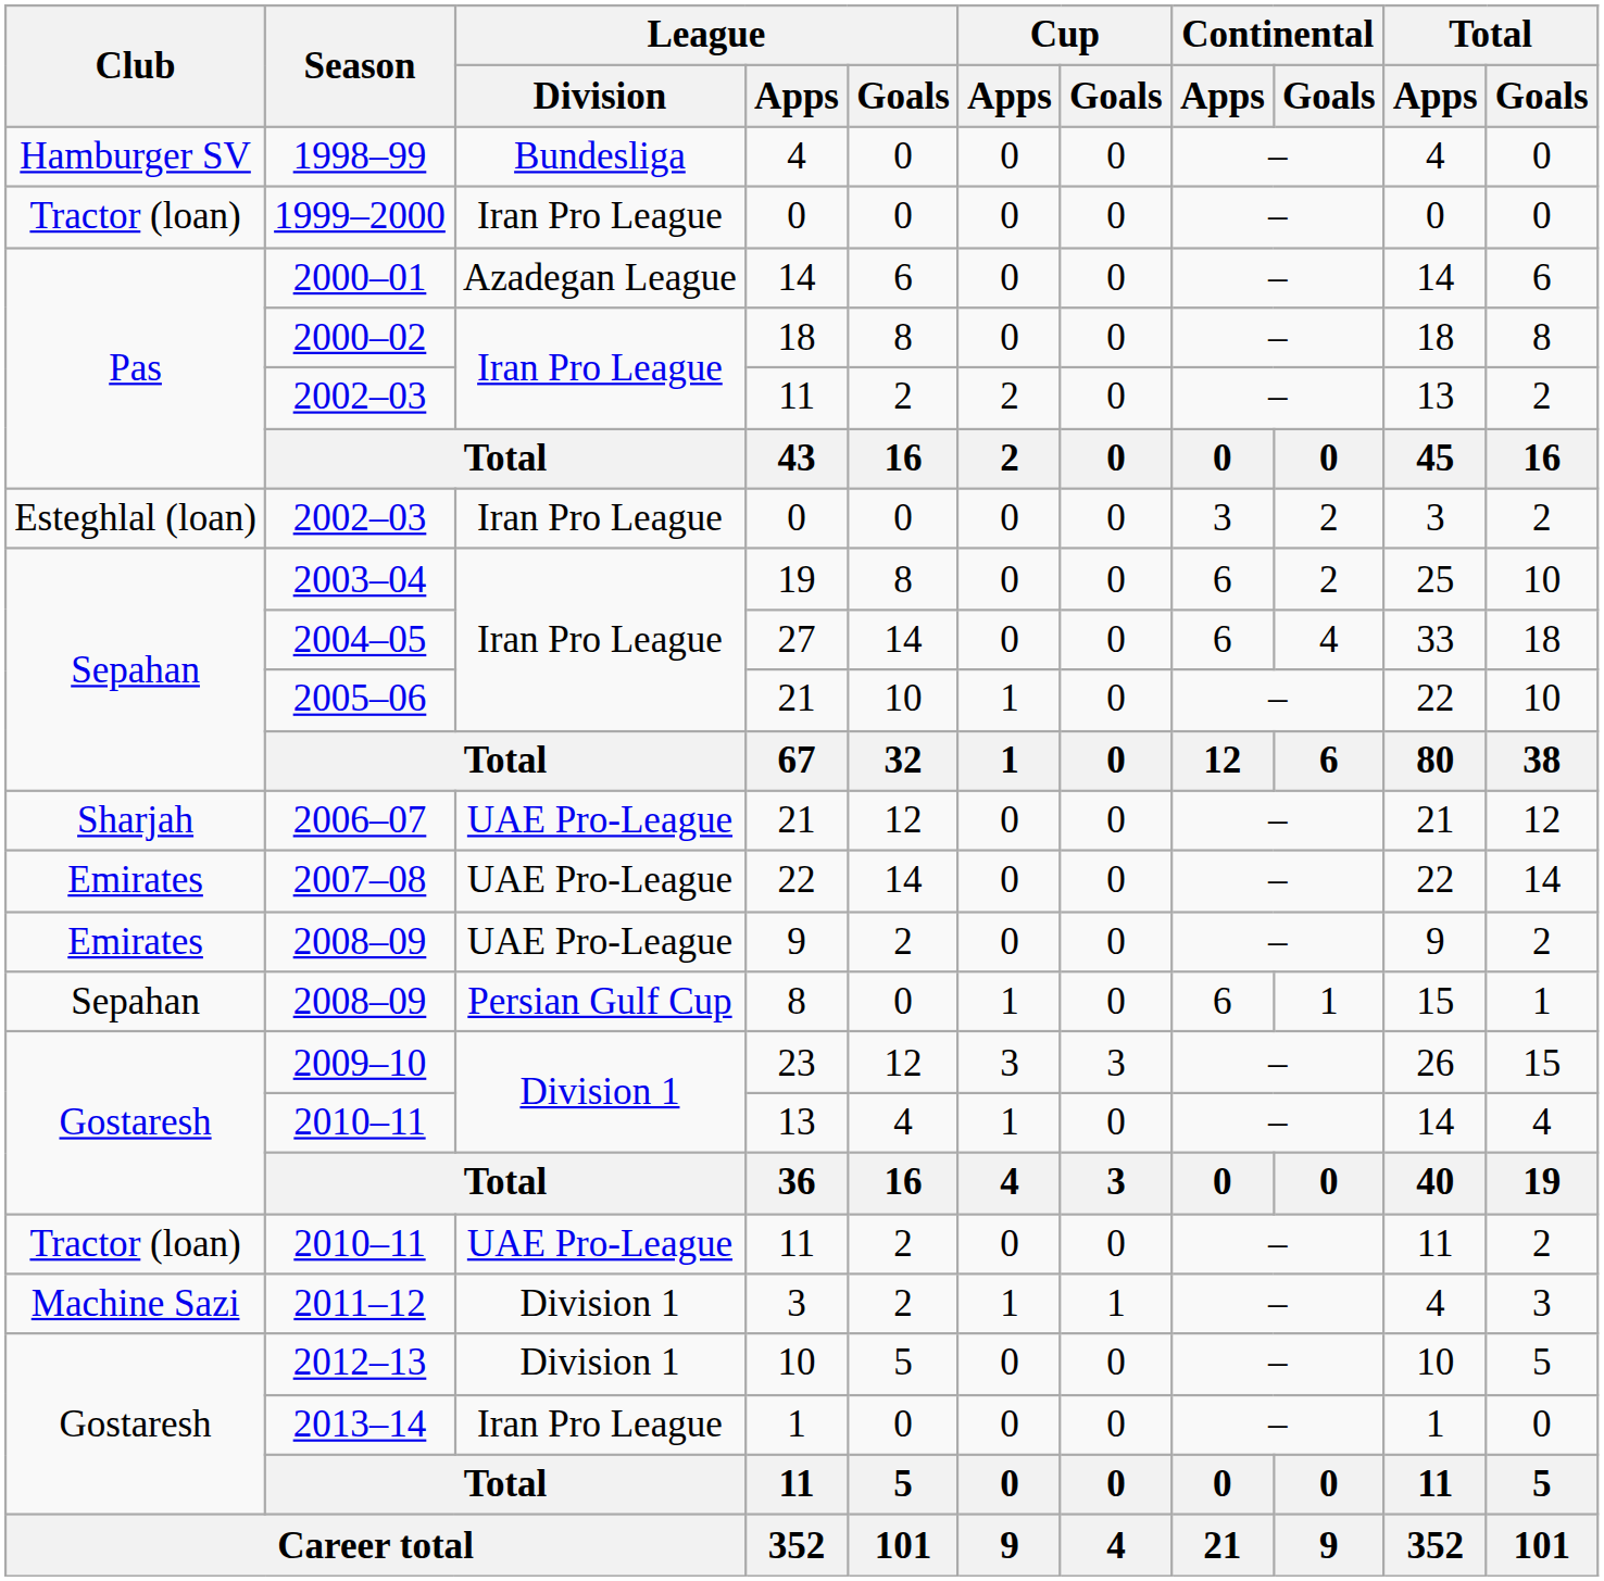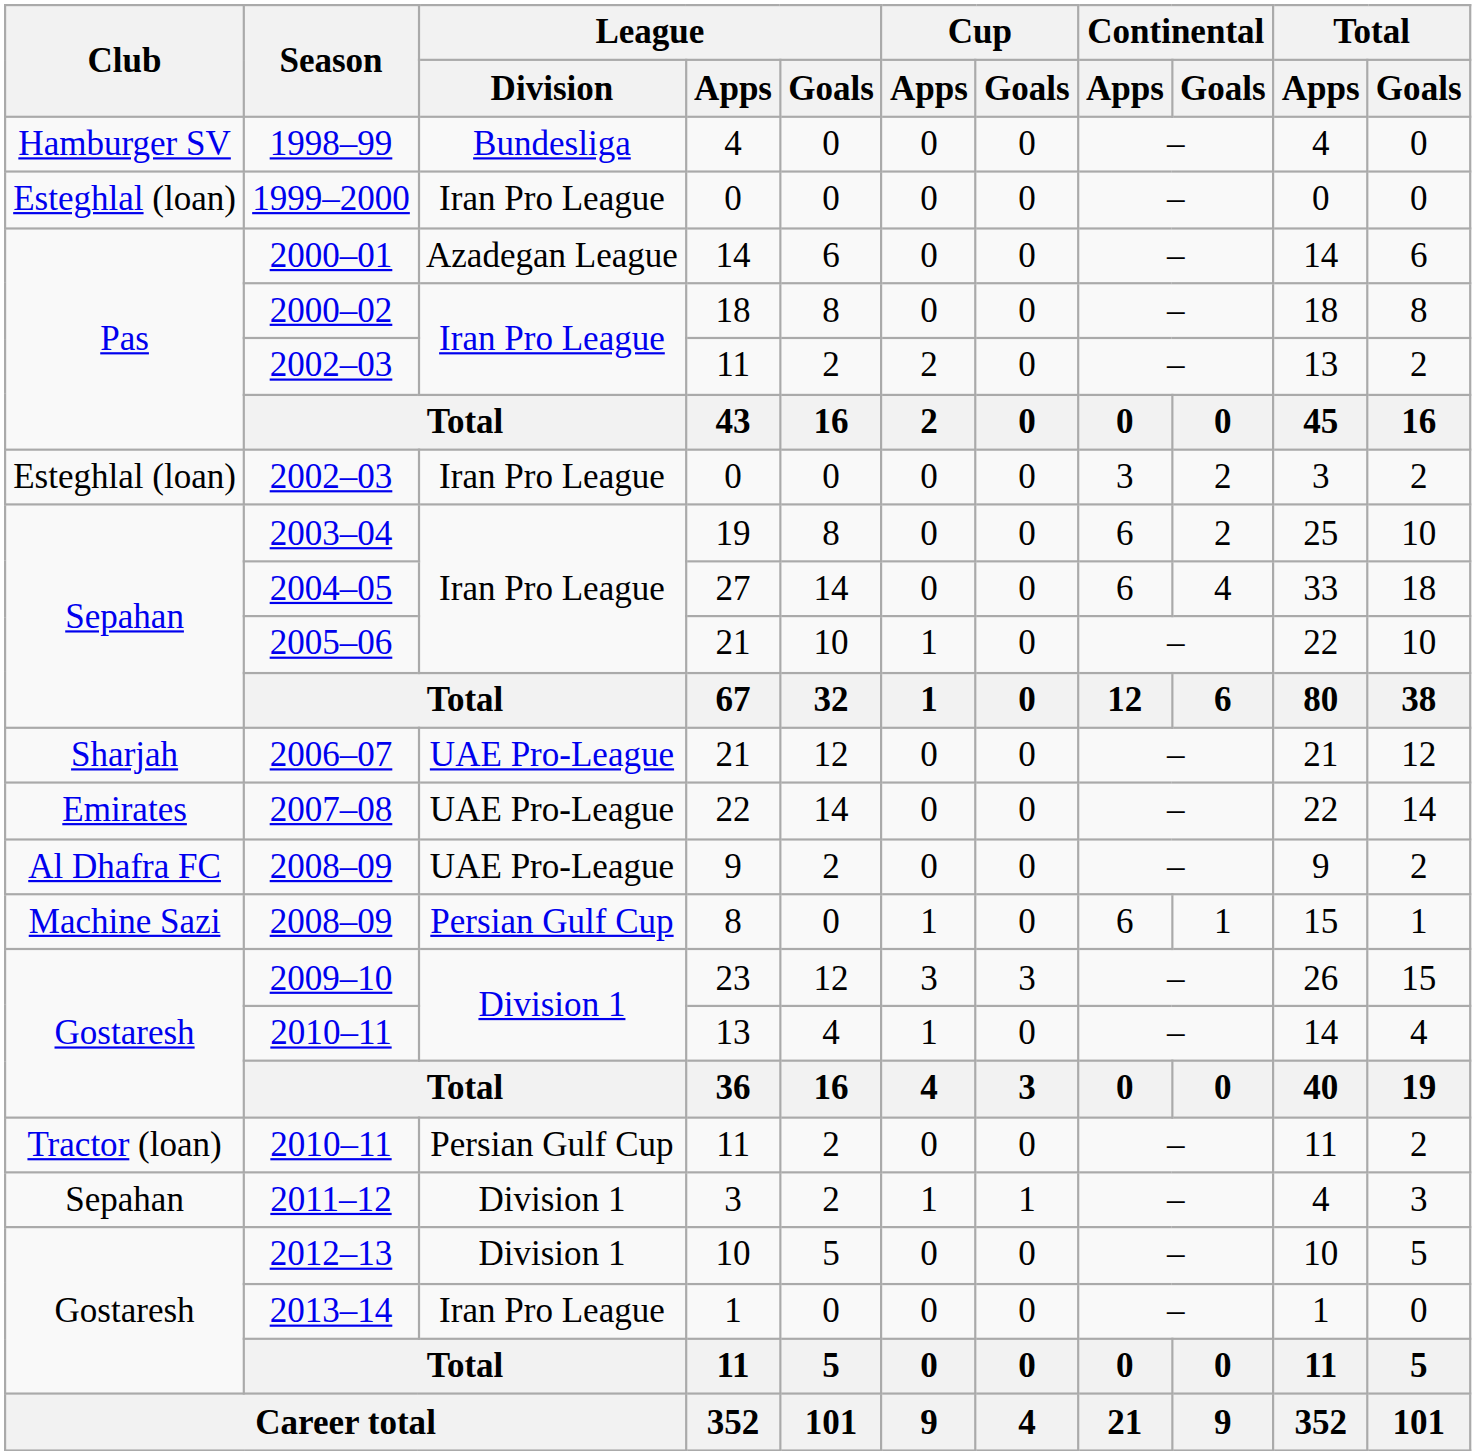1999–2000 | Club: Tractor (loan) -> Esteghlal (loan)
2008–09 / 9 | Club: Emirates -> Al Dhafra FC
2008–09 / 8 | Club: Sepahan -> Machine Sazi
2010–11 / 11 | League / Division: UAE Pro-League -> Persian Gulf Cup
2011–12 | Club: Machine Sazi -> Sepahan
